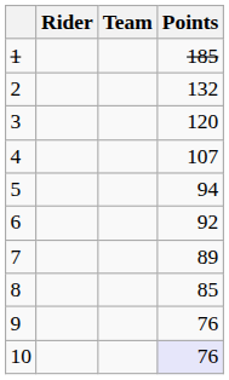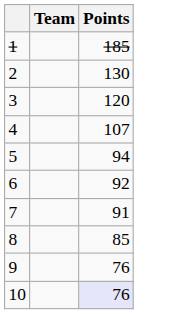- column: Rider
2 | Points: 132 -> 130
7 | Points: 89 -> 91
